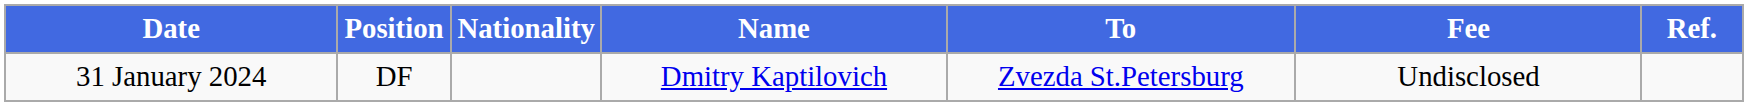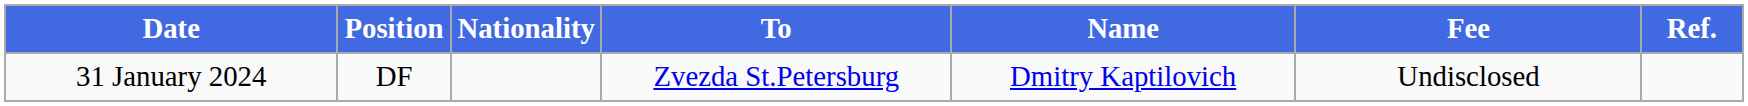columns swapped: Name <-> To
